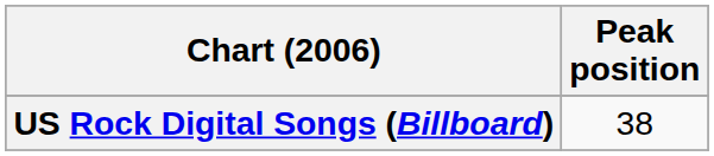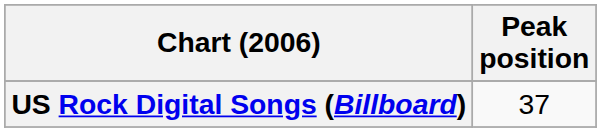US Rock Digital Songs (Billboard) | Peak position: 38 -> 37
